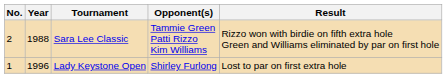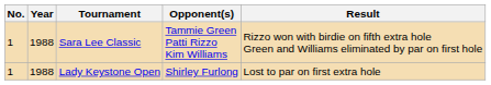Sara Lee Classic | No.: 2 -> 1
Lady Keystone Open | Year: 1996 -> 1988
